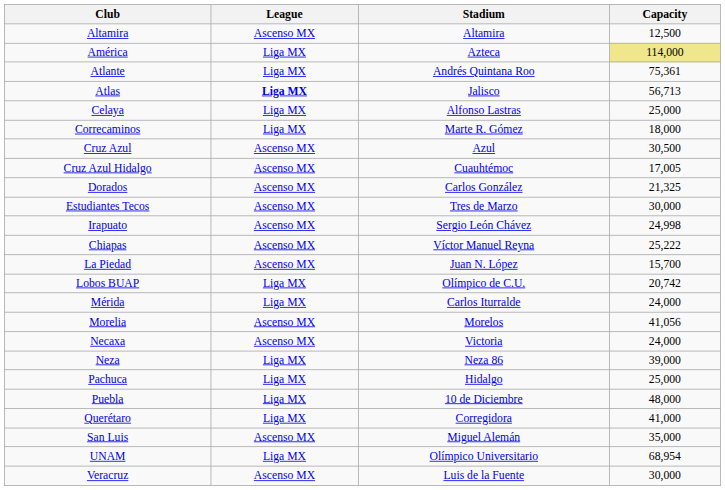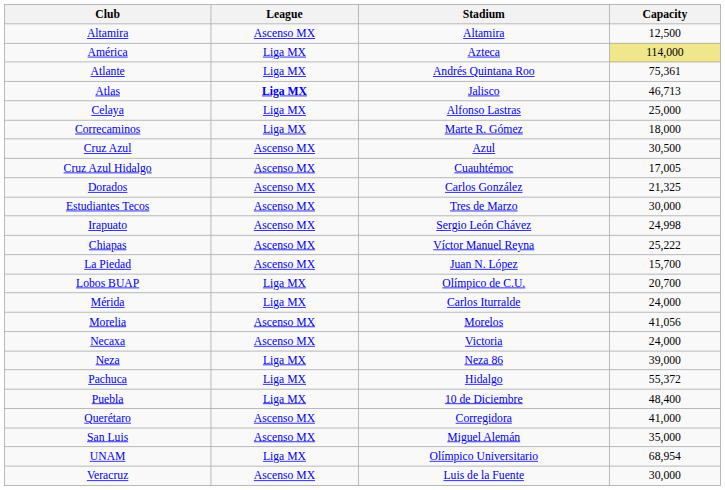Atlas | Capacity: 56,713 -> 46,713
Lobos BUAP | Capacity: 20,742 -> 20,700
Pachuca | Capacity: 25,000 -> 55,372
Puebla | Capacity: 48,000 -> 48,400
Querétaro | League: Liga MX -> Ascenso MX
